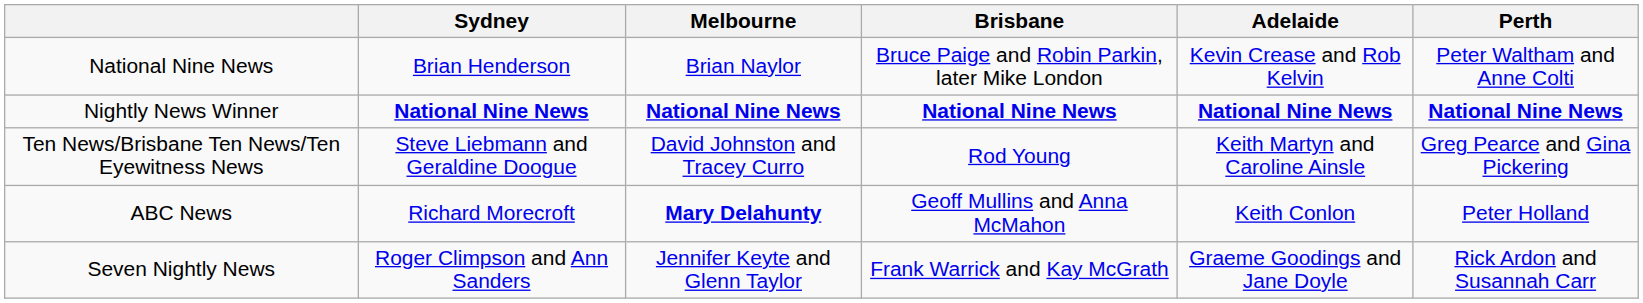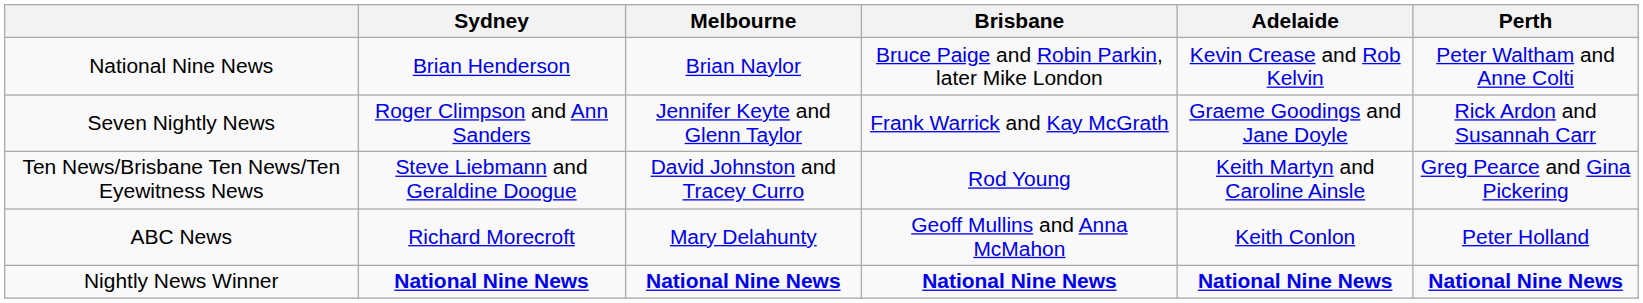rows swapped: Seven Nightly News <-> Nightly News Winner
ABC News | Melbourne: bold -> normal
